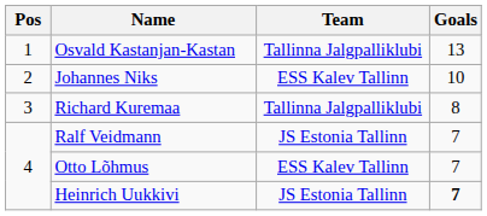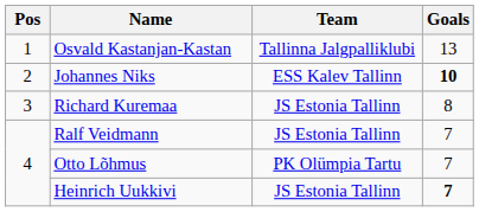Johannes Niks | Goals: normal -> bold
Richard Kuremaa | Team: Tallinna Jalgpalliklubi -> JS Estonia Tallinn
Otto Lõhmus | Team: ESS Kalev Tallinn -> PK Olümpia Tartu
